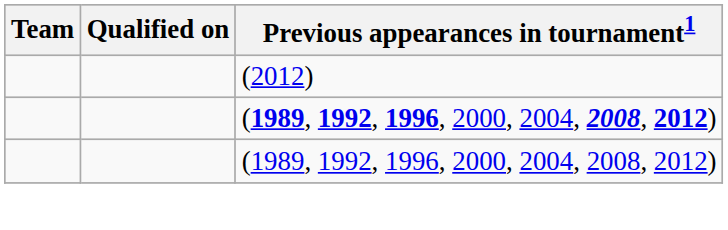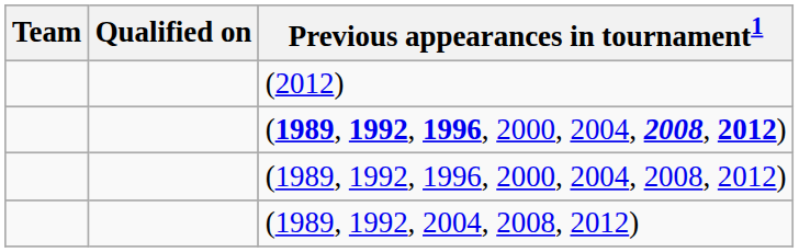+ row: (1989, 1992, 2004, 2008, 2012)
